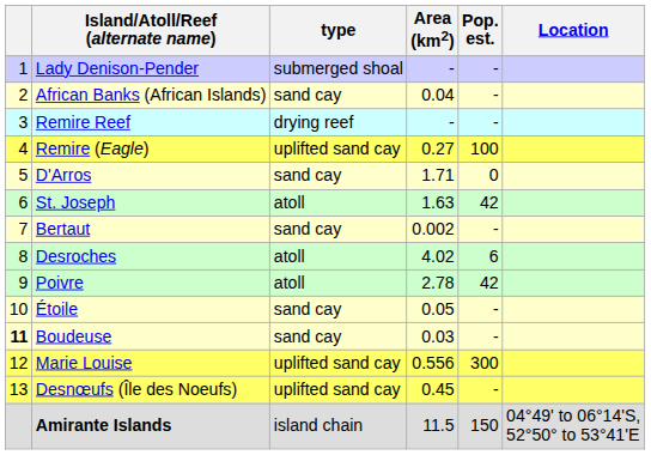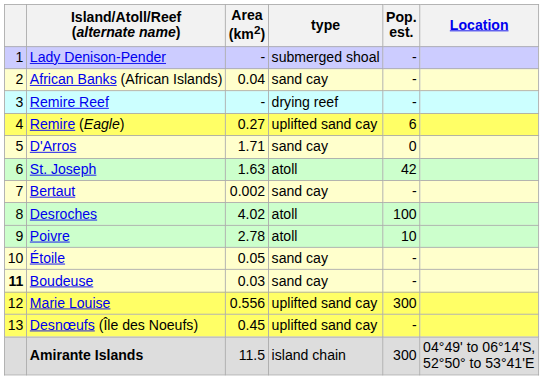columns swapped: type <-> Area (km2)
Remire (Eagle) | Pop. est.: 100 -> 6
Desroches | Pop. est.: 6 -> 100
Poivre | Pop. est.: 42 -> 10
Amirante Islands | Pop. est.: 150 -> 300
